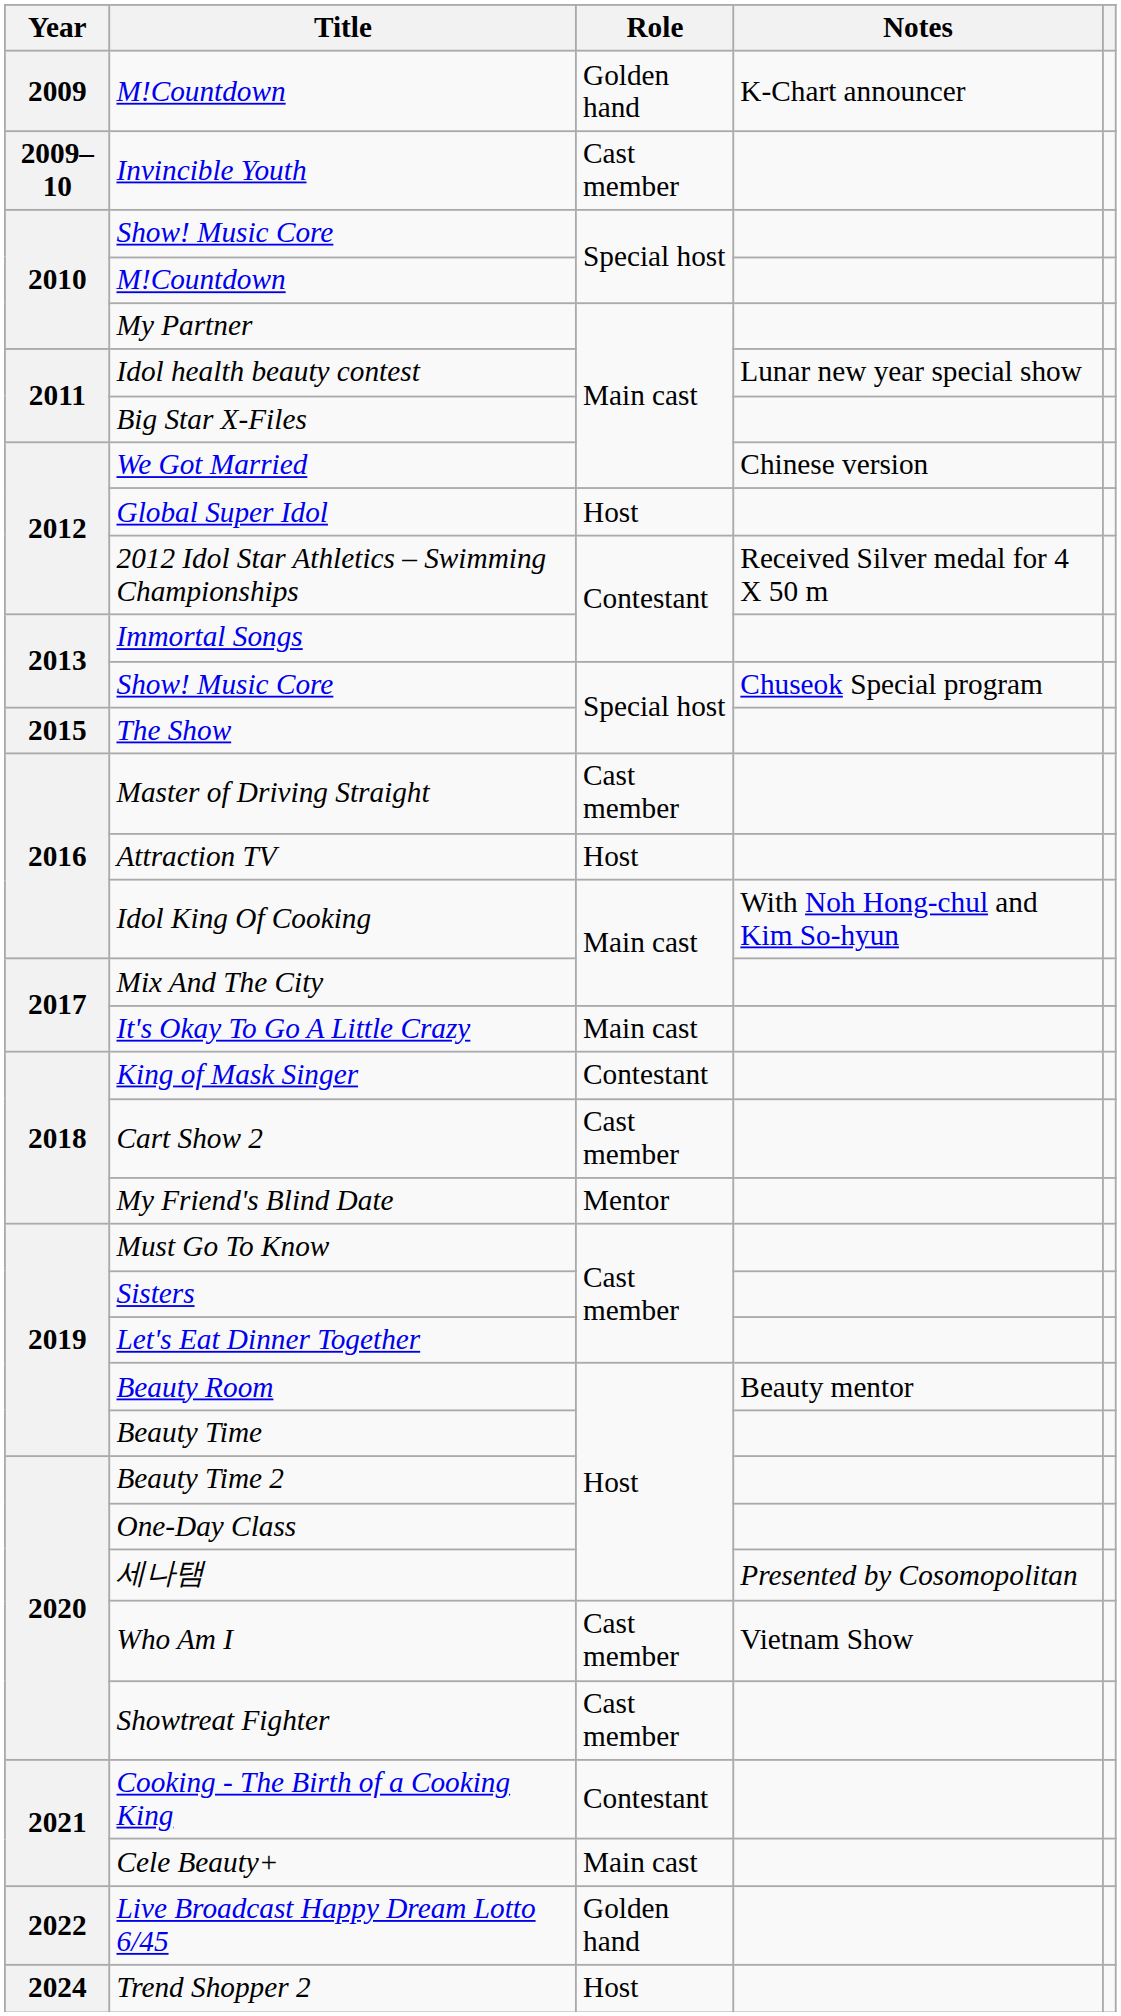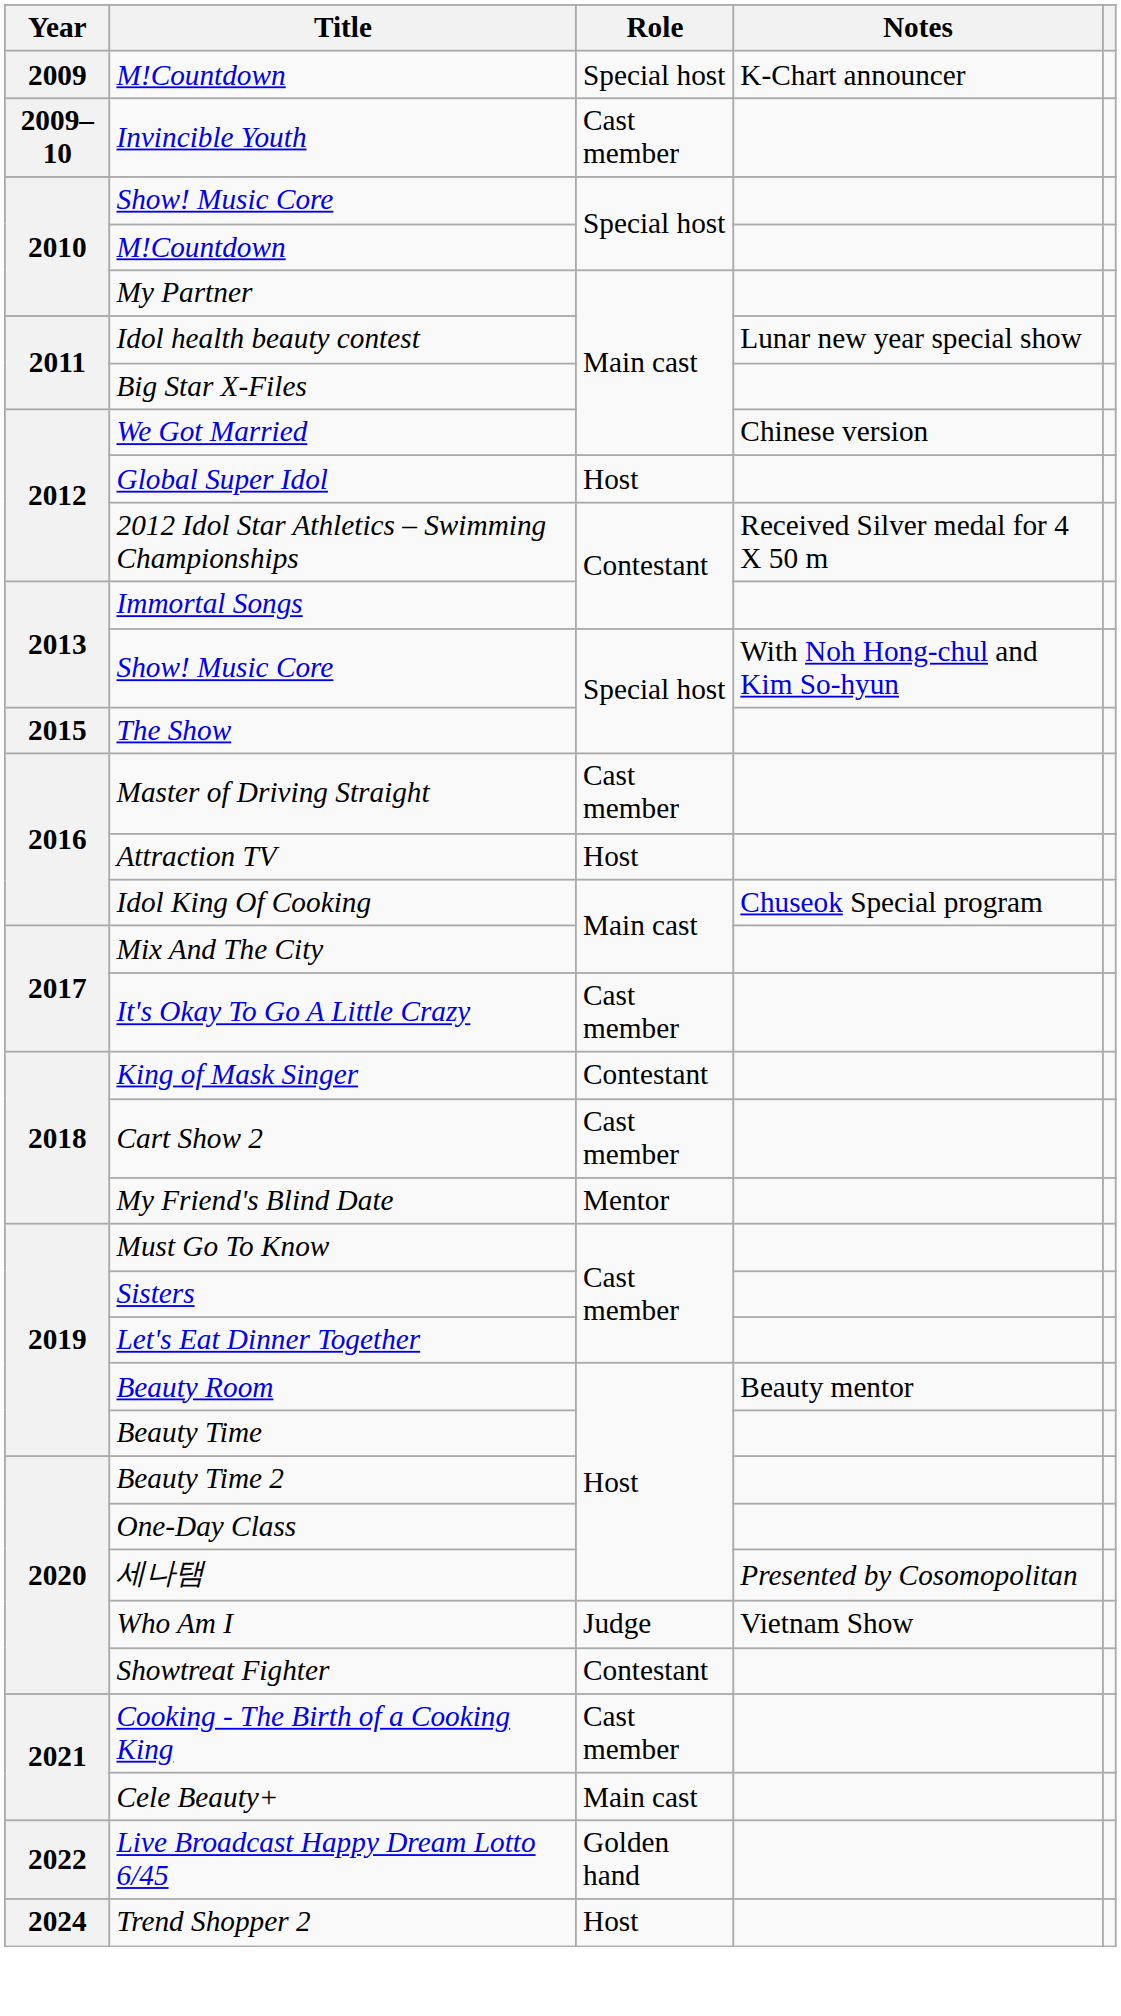2009 / M!Countdown | Role: Golden hand -> Special host
2013 / Show! Music Core | Notes: Chuseok Special program -> With Noh Hong-chul and Kim So-hyun
Idol King Of Cooking | Notes: With Noh Hong-chul and Kim So-hyun -> Chuseok Special program
It's Okay To Go A Little Crazy | Role: Main cast -> Cast member
Who Am I | Role: Cast member -> Judge
Showtreat Fighter | Role: Cast member -> Contestant
Cooking - The Birth of a Cooking King | Role: Contestant -> Cast member
